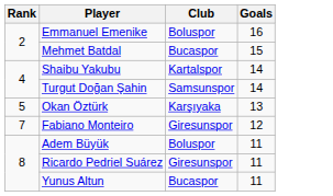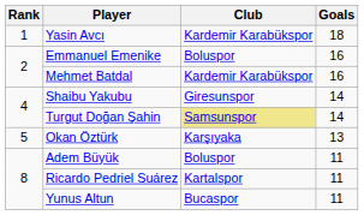+ row: 1 | Yasin Avcı | Kardemir Karabükspor | 18
Mehmet Batdal | Club: Bucaspor -> Kardemir Karabükspor
Mehmet Batdal | Goals: 15 -> 16
Shaibu Yakubu | Club: Kartalspor -> Giresunspor
Turgut Doğan Şahin | Club: no background -> khaki background
- row: 7 | Fabiano Monteiro | Giresunspor | 12
Ricardo Pedriel Suárez | Club: Giresunspor -> Kartalspor
